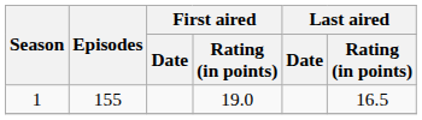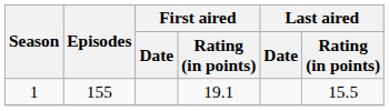1 | First aired / Rating (in points): 19.0 -> 19.1
1 | Last aired / Rating (in points): 16.5 -> 15.5
